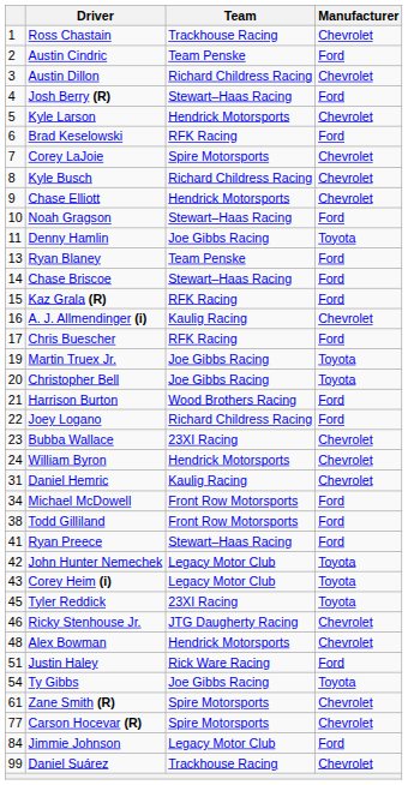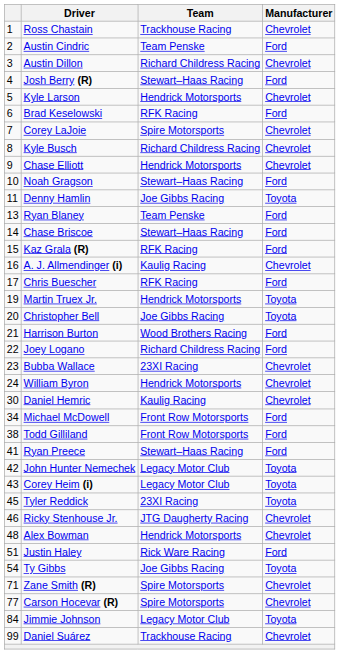Martin Truex Jr. | Team: Joe Gibbs Racing -> Hendrick Motorsports
Daniel Hemric | column 1: 31 -> 30
Zane Smith (R) | column 1: 61 -> 71
Jimmie Johnson | Manufacturer: Ford -> Toyota
